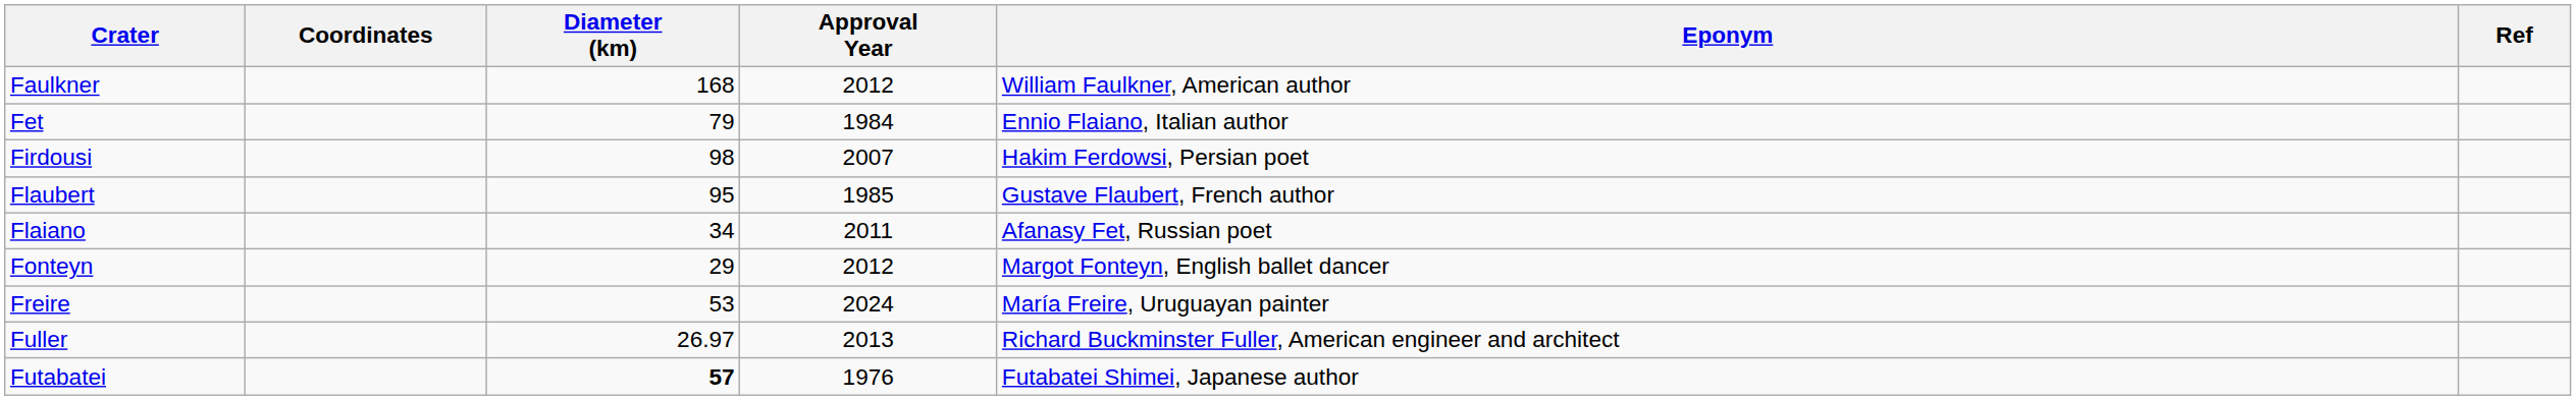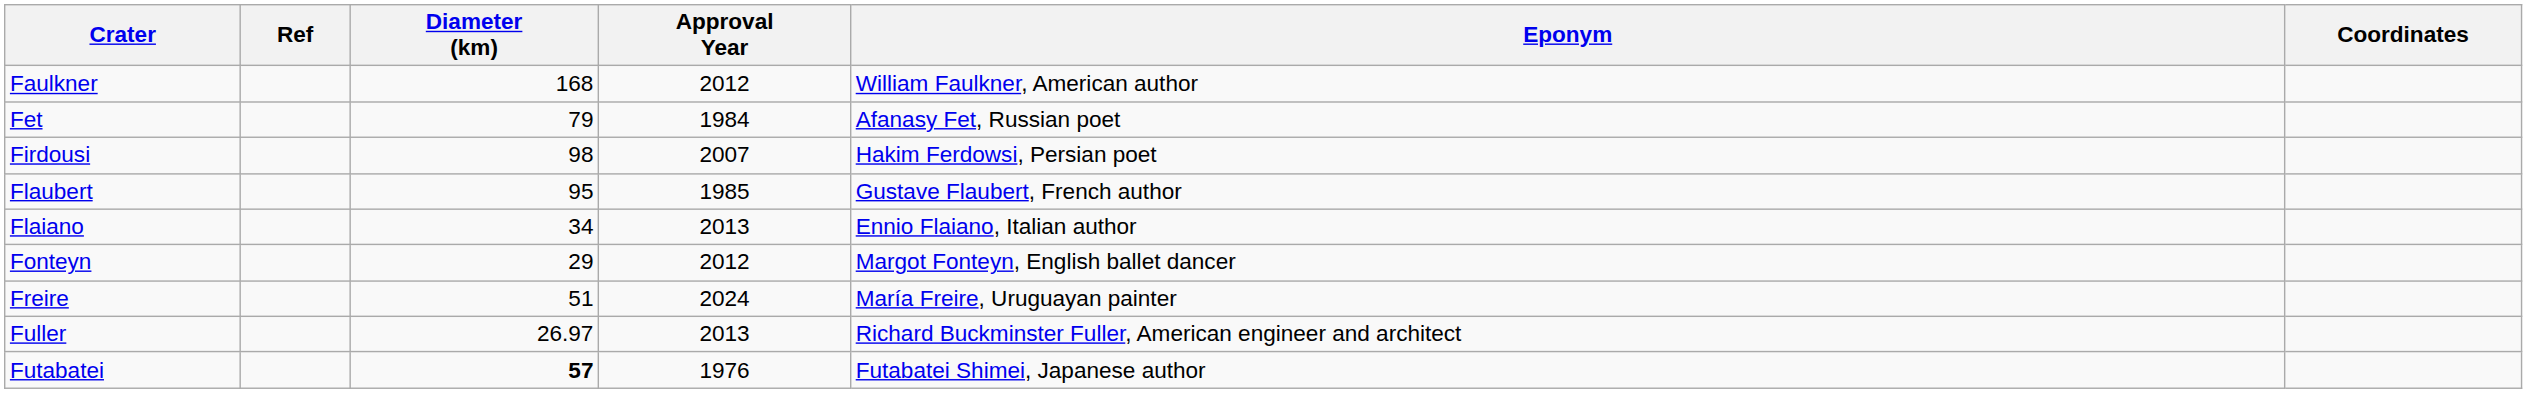columns swapped: Coordinates <-> Ref
Fet | Eponym: Ennio Flaiano, Italian author -> Afanasy Fet, Russian poet
Flaiano | Approval Year: 2011 -> 2013
Flaiano | Eponym: Afanasy Fet, Russian poet -> Ennio Flaiano, Italian author
Freire | Diameter (km): 53 -> 51
